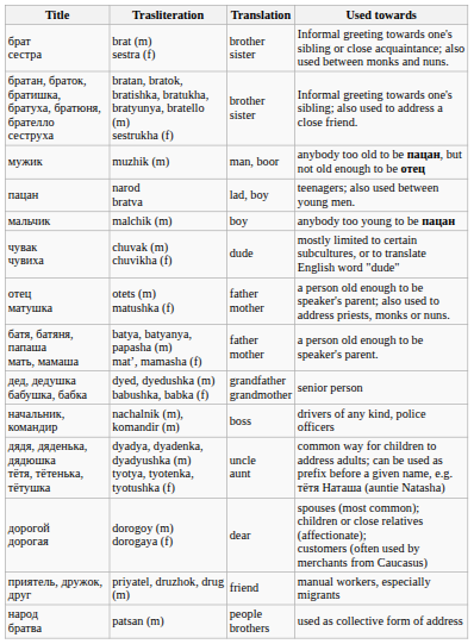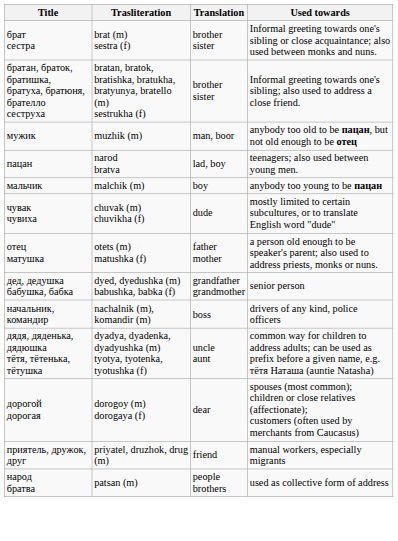- row: батя, батяня, папаша мать, мамаша | batya, batyanya, papasha (m) mat’, mamasha (f) | father mother | a person old enough to be speaker's parent.
